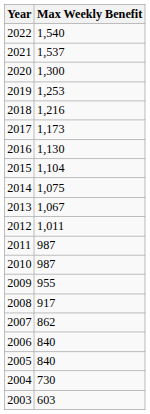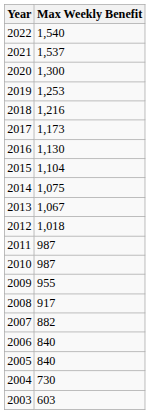2012 | Max Weekly Benefit: 1,011 -> 1,018
2007 | Max Weekly Benefit: 862 -> 882
